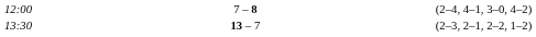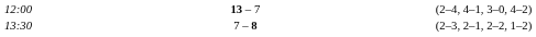12:00 | column 3: 7 – 8 -> 13 – 7
13:30 | column 3: 13 – 7 -> 7 – 8
